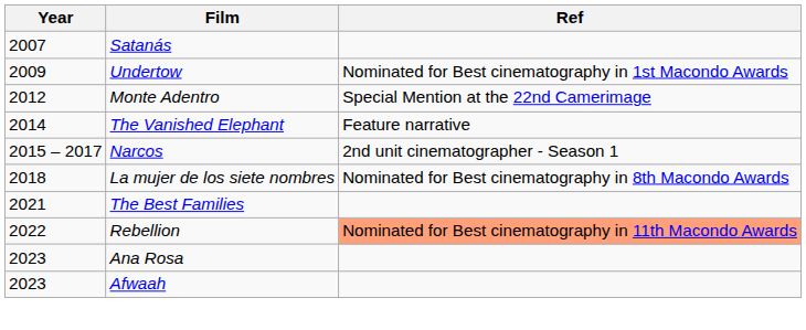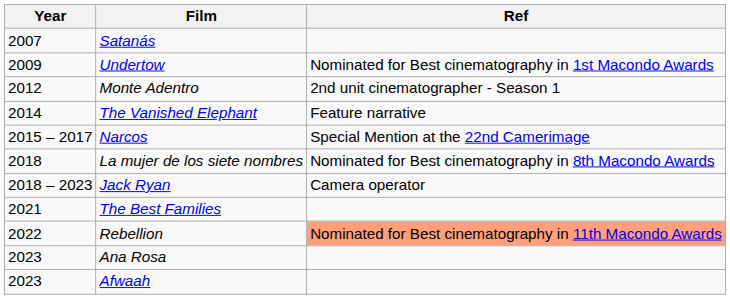Monte Adentro | Ref: Special Mention at the 22nd Camerimage -> 2nd unit cinematographer - Season 1
Narcos | Ref: 2nd unit cinematographer - Season 1 -> Special Mention at the 22nd Camerimage
+ row: 2018 – 2023 | Jack Ryan | Camera operator
